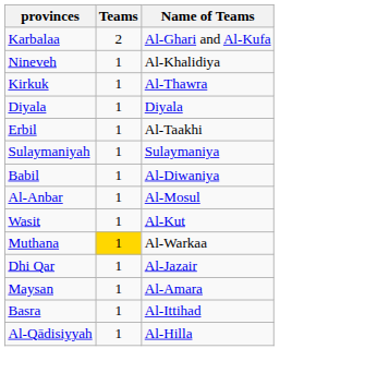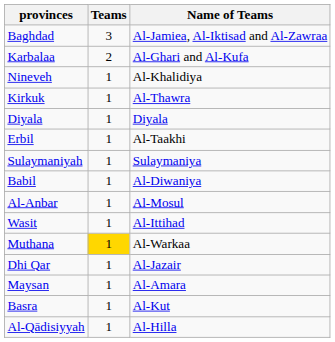+ row: Baghdad | 3 | Al-Jamiea, Al-Iktisad and Al-Zawraa
Wasit | Name of Teams: Al-Kut -> Al-Ittihad
Basra | Name of Teams: Al-Ittihad -> Al-Kut
